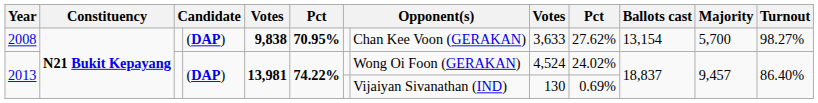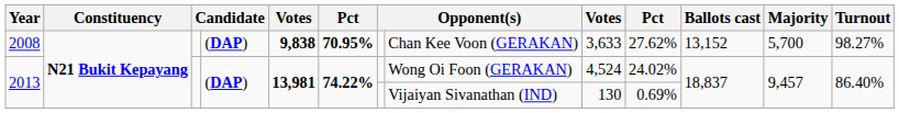2008 | Ballots cast: 13,154 -> 13,152
